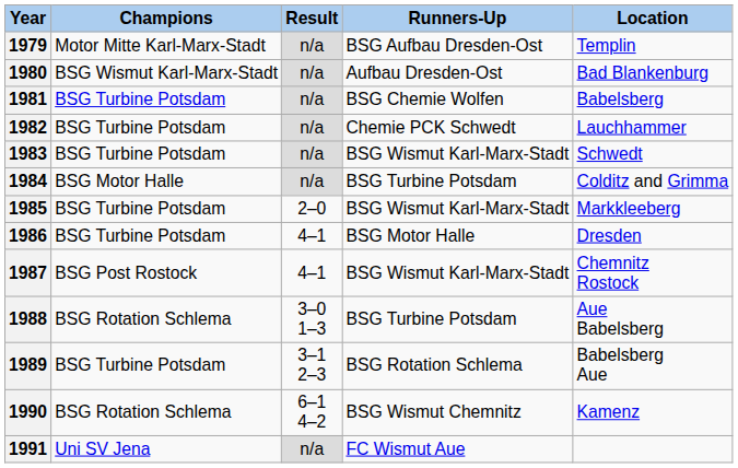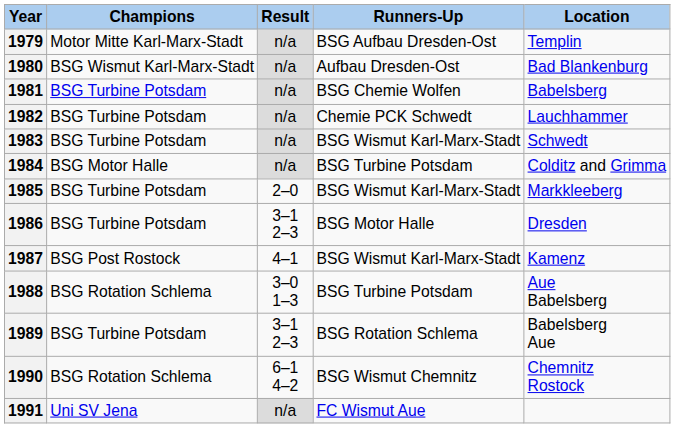1986 | Result: 4–1 -> 3–1 2–3
1987 | Location: Chemnitz Rostock -> Kamenz
1990 | Location: Kamenz -> Chemnitz Rostock
